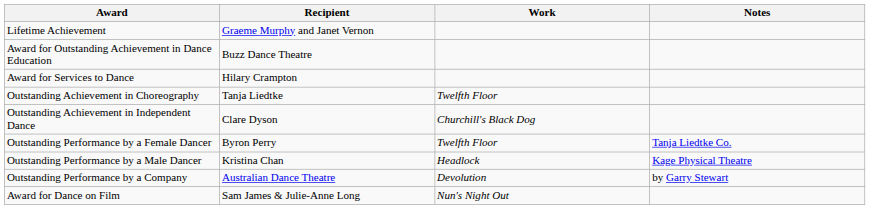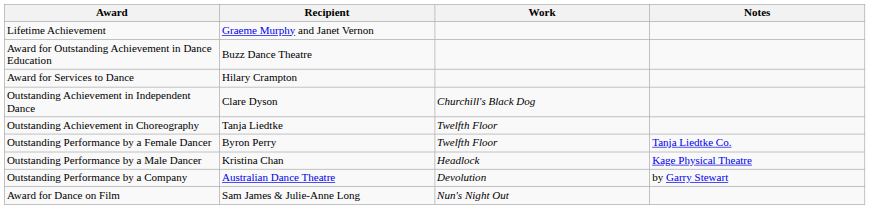rows swapped: Outstanding Achievement in Choreography <-> Outstanding Achievement in Independent Dance
